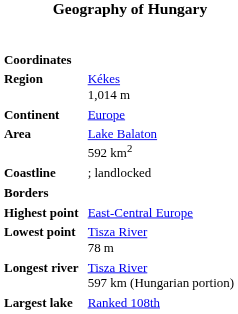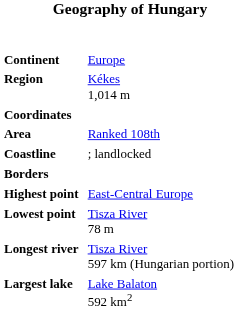rows swapped: Continent <-> Coordinates
Area | column 2: Lake Balaton 592 km2 -> Ranked 108th
Largest lake | column 2: Ranked 108th -> Lake Balaton 592 km2
